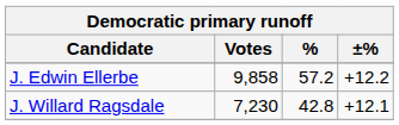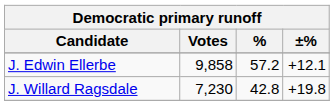J. Edwin Ellerbe | ±%: +12.2 -> +12.1
J. Willard Ragsdale | ±%: +12.1 -> +19.8
